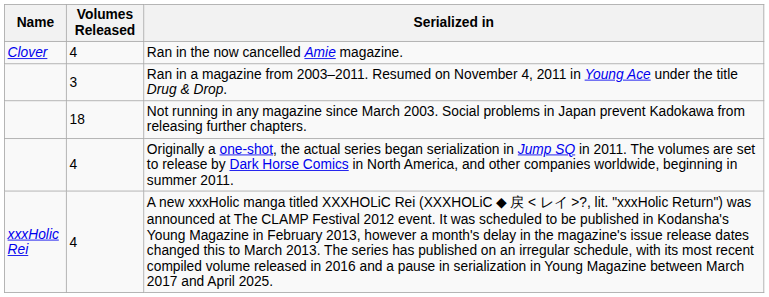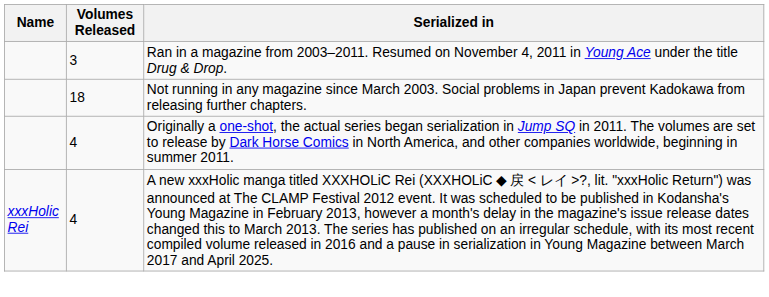- row: Clover | 4 | Ran in the now cancelled Amie magazine.
